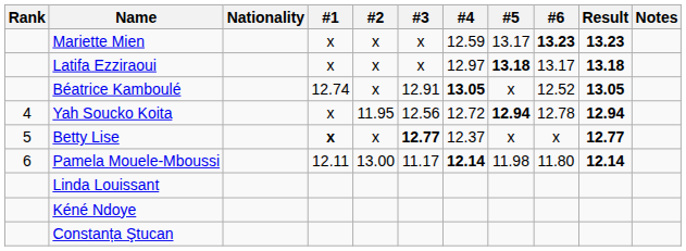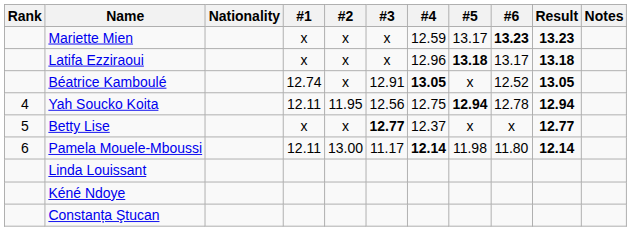Latifa Ezziraoui | #4: 12.97 -> 12.96
Yah Soucko Koita | #1: x -> 12.11
Yah Soucko Koita | #4: 12.72 -> 12.75
Betty Lise | #1: bold -> normal
